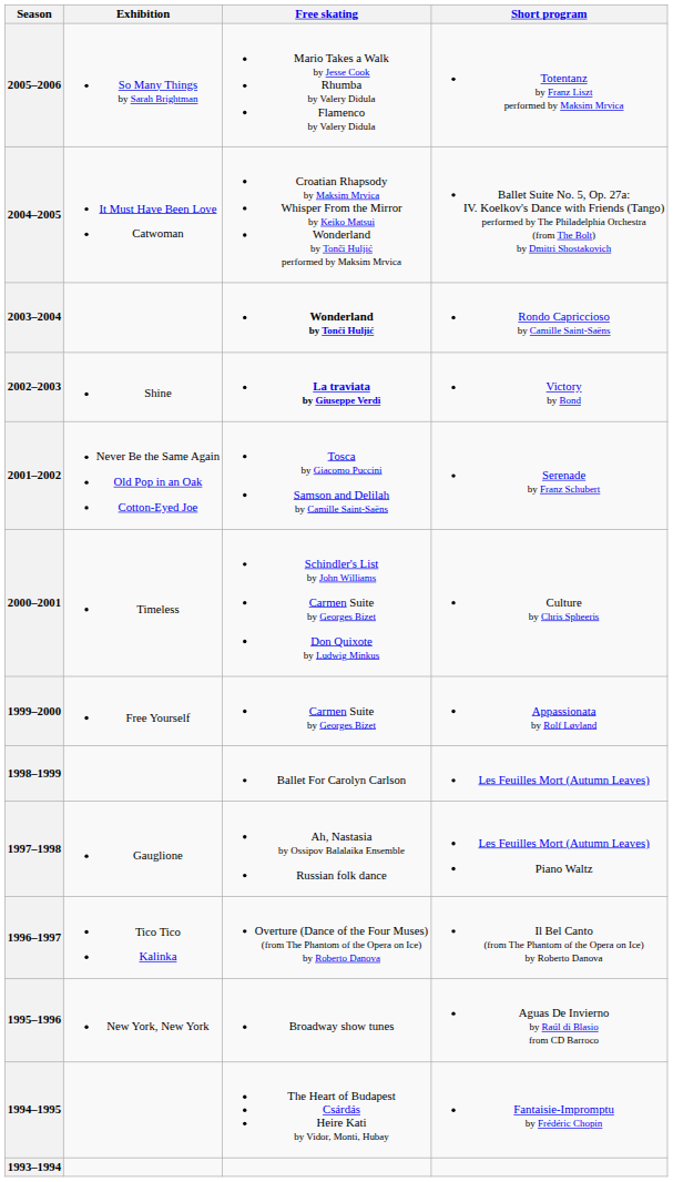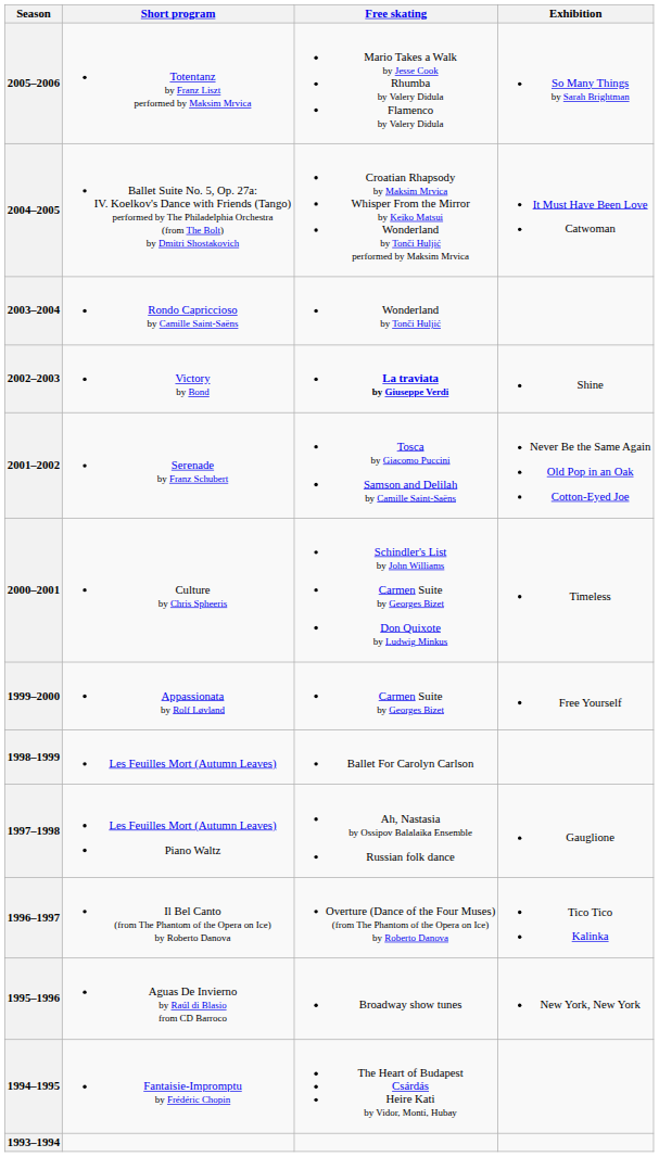columns swapped: Short program <-> Exhibition
2003–2004 | Free skating: bold -> normal
